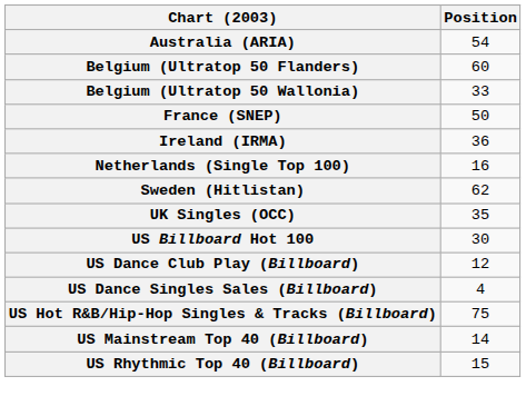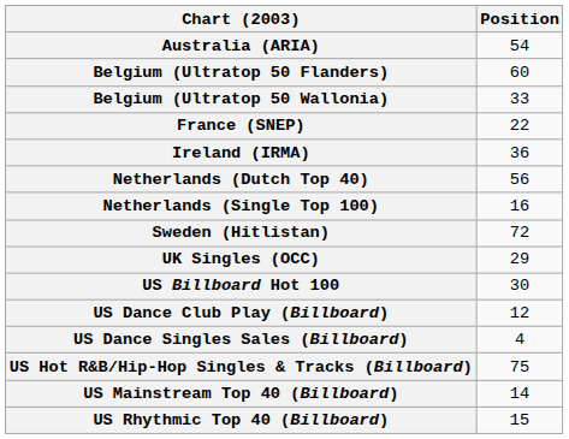France (SNEP) | Position: 50 -> 22
+ row: Netherlands (Dutch Top 40) | 56
Sweden (Hitlistan) | Position: 62 -> 72
UK Singles (OCC) | Position: 35 -> 29
